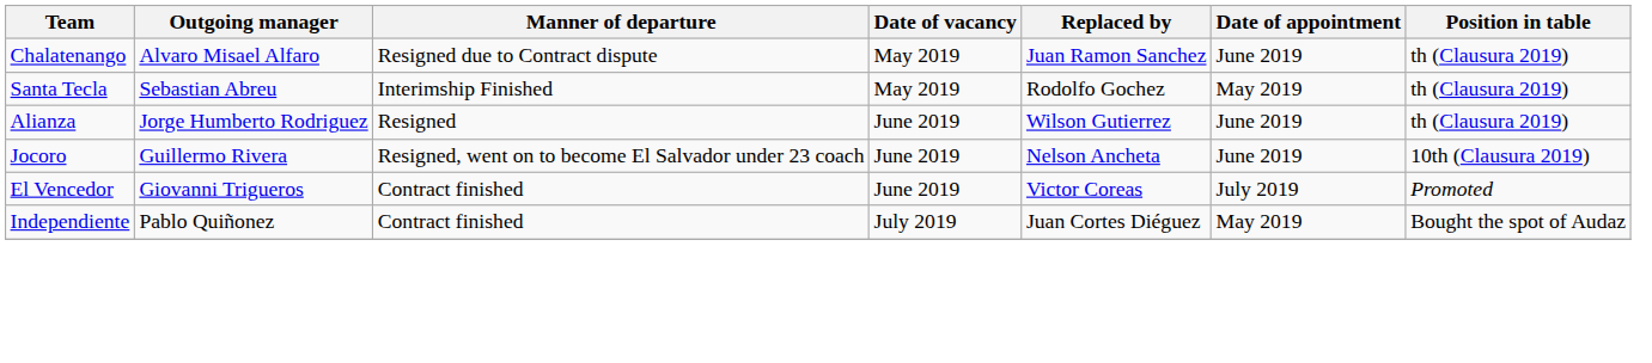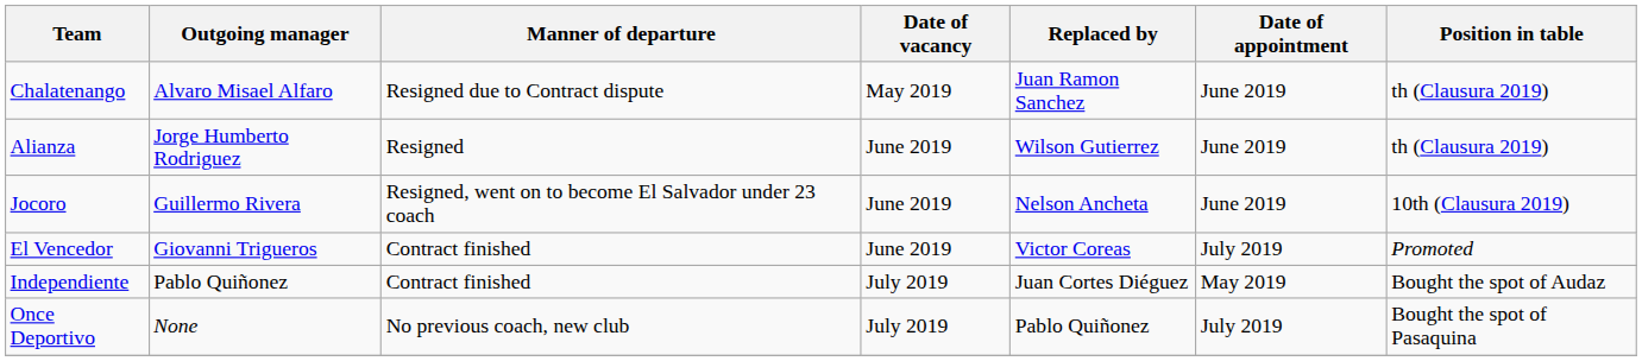- row: Santa Tecla | Sebastian Abreu | Interimship Finished | May 2019 | Rodolfo Gochez | May 2019 | th (Clausura 2019)
+ row: Once Deportivo | None | No previous coach, new club | July 2019 | Pablo Quiñonez | July 2019 | Bought the spot of Pasaquina
